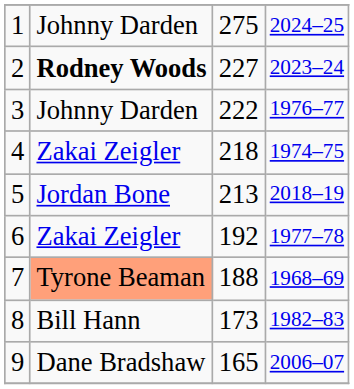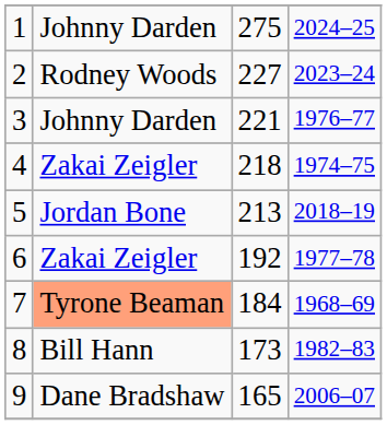2 | column 2: bold -> normal
3 | column 3: 222 -> 221
7 | column 3: 188 -> 184
